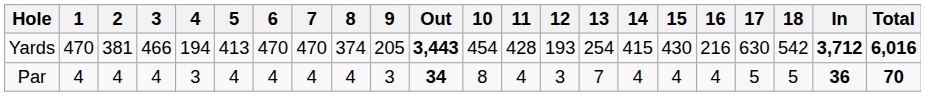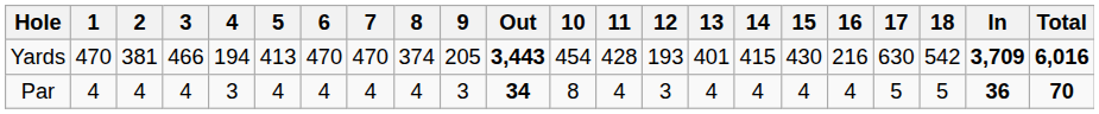Yards | 13: 254 -> 401
Yards | In: 3,712 -> 3,709
Par | 13: 7 -> 4
